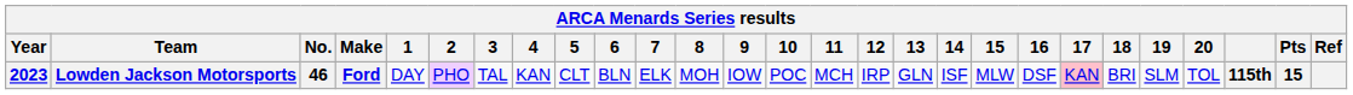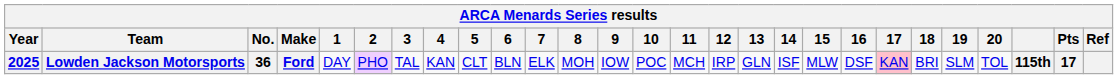Lowden Jackson Motorsports | Year: 2023 -> 2025
Lowden Jackson Motorsports | No.: 46 -> 36
Lowden Jackson Motorsports | Pts: 15 -> 17
